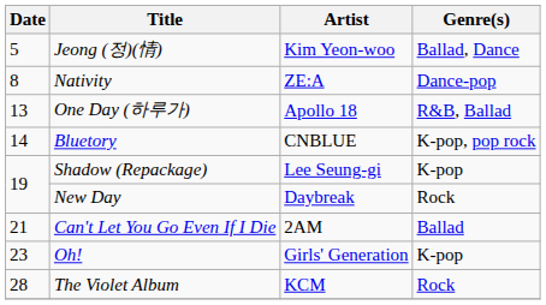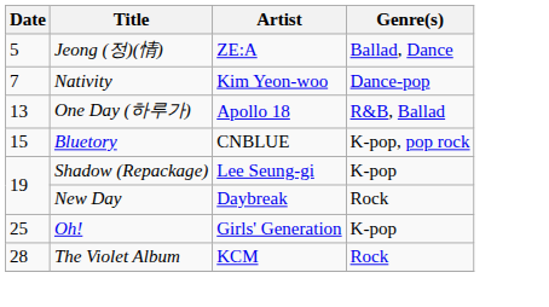Jeong (정)(情) | Artist: Kim Yeon-woo -> ZE:A
Nativity | Date: 8 -> 7
Nativity | Artist: ZE:A -> Kim Yeon-woo
Bluetory | Date: 14 -> 15
- row: 21 | Can't Let You Go Even If I Die | 2AM | Ballad
Oh! | Date: 23 -> 25
